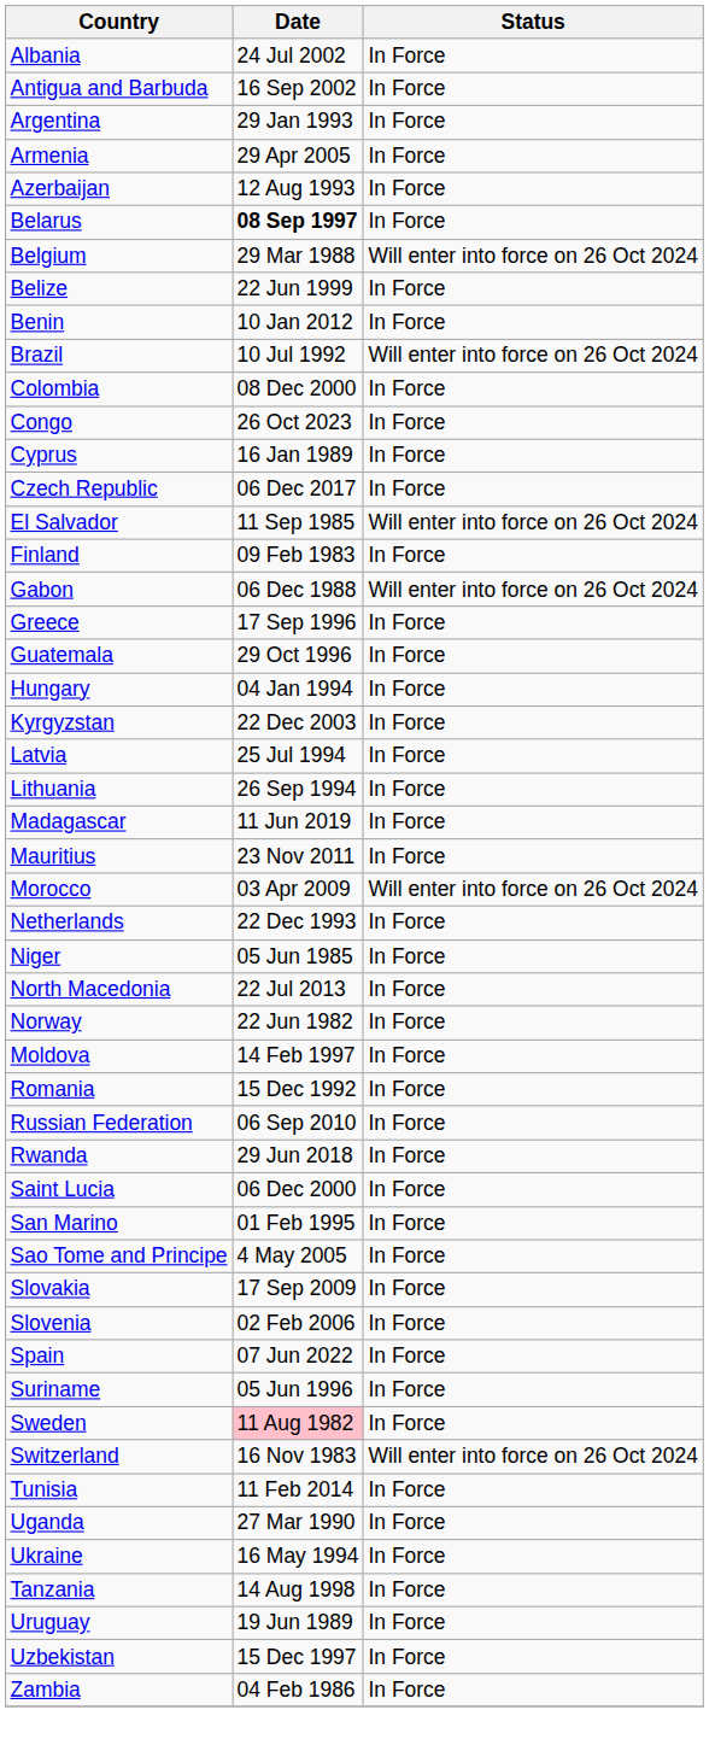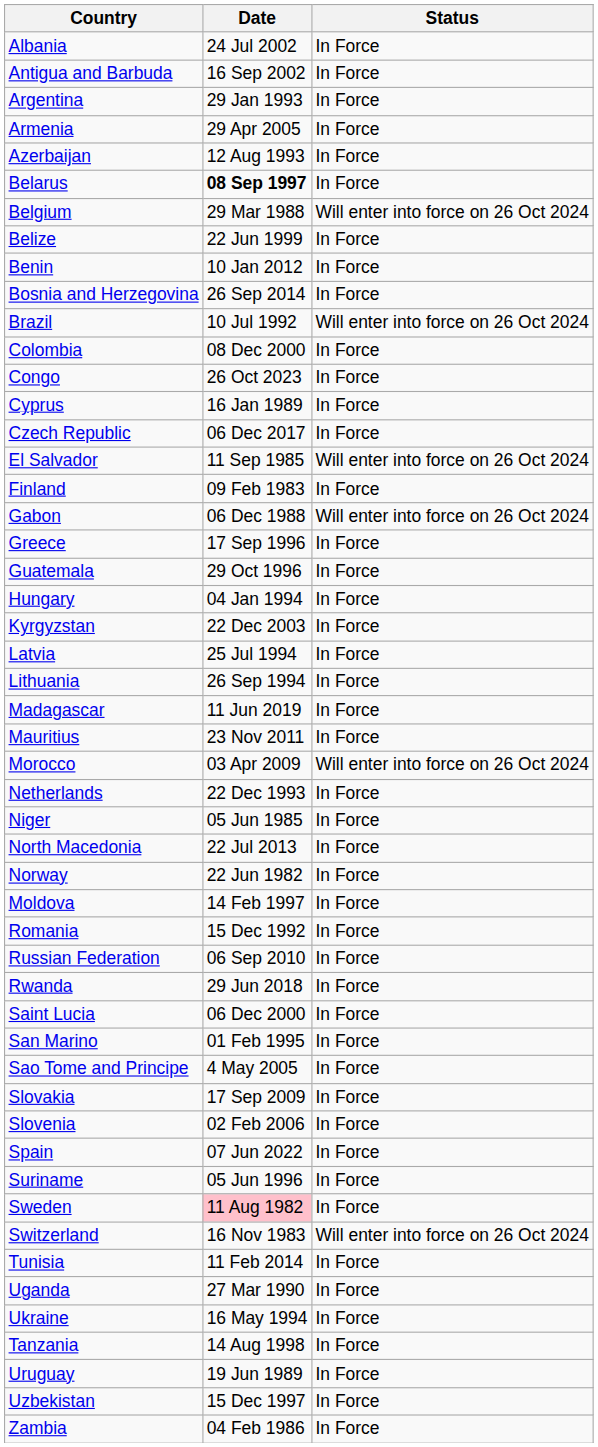+ row: Bosnia and Herzegovina | 26 Sep 2014 | In Force
